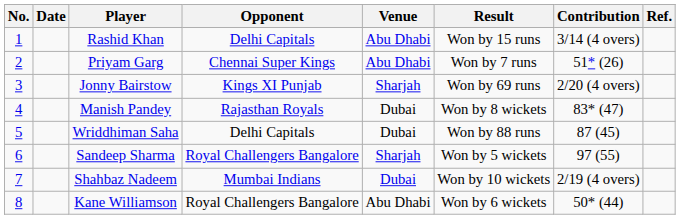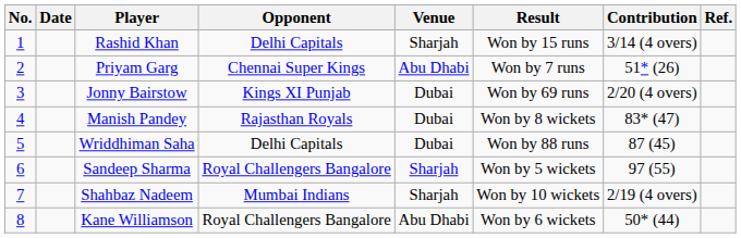Rashid Khan | Venue: Abu Dhabi -> Sharjah
Jonny Bairstow | Venue: Sharjah -> Dubai
Shahbaz Nadeem | Venue: Dubai -> Sharjah
